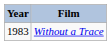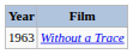Without a Trace | Year: 1983 -> 1963
